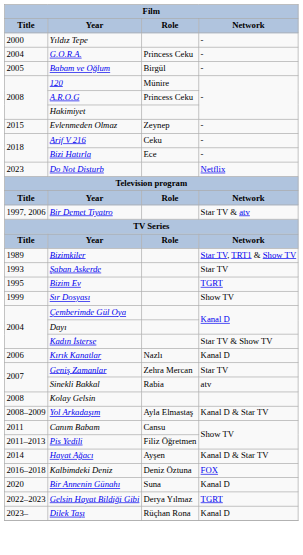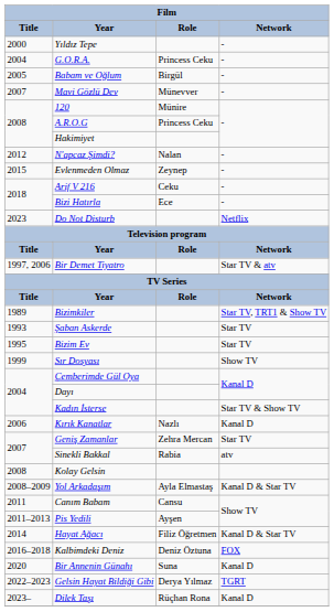+ row: 2007 | Mavi Gözlü Dev | Münevver | -
+ row: 2012 | N'apcaz Şimdi? | Nalan | -
Bizim Ev | Network: TGRT -> Star TV
Pis Yedili | Role: Filiz Öğretmen -> Ayşen
Hayat Ağacı | Role: Ayşen -> Filiz Öğretmen
